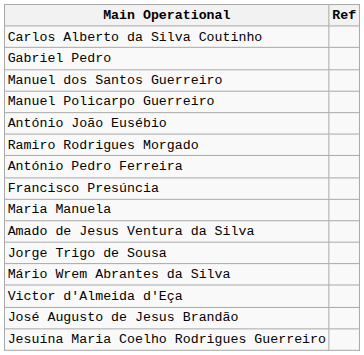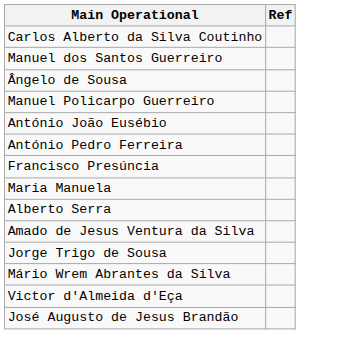- row: Gabriel Pedro
+ row: Ângelo de Sousa
- row: Ramiro Rodrigues Morgado
+ row: Alberto Serra
- row: Jesuína Maria Coelho Rodrigues Guerreiro
